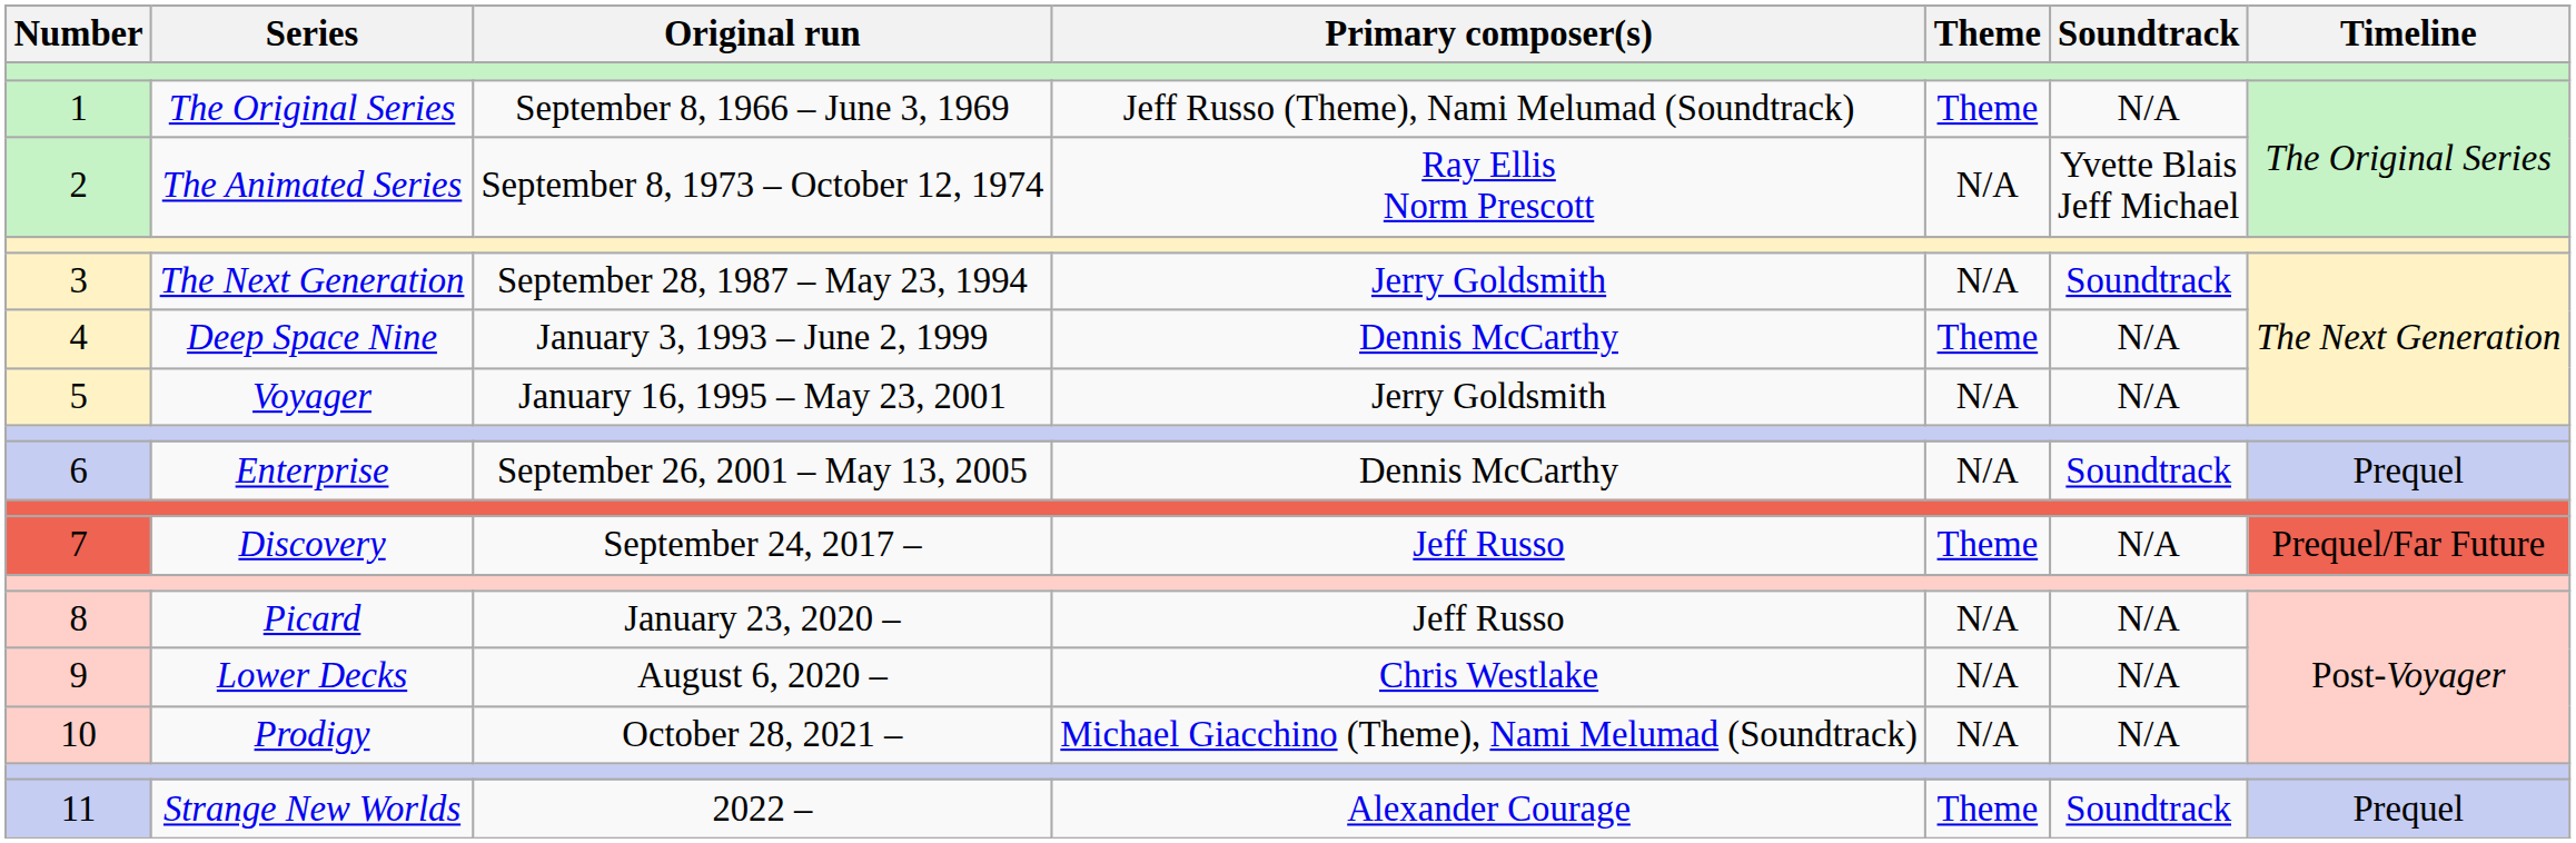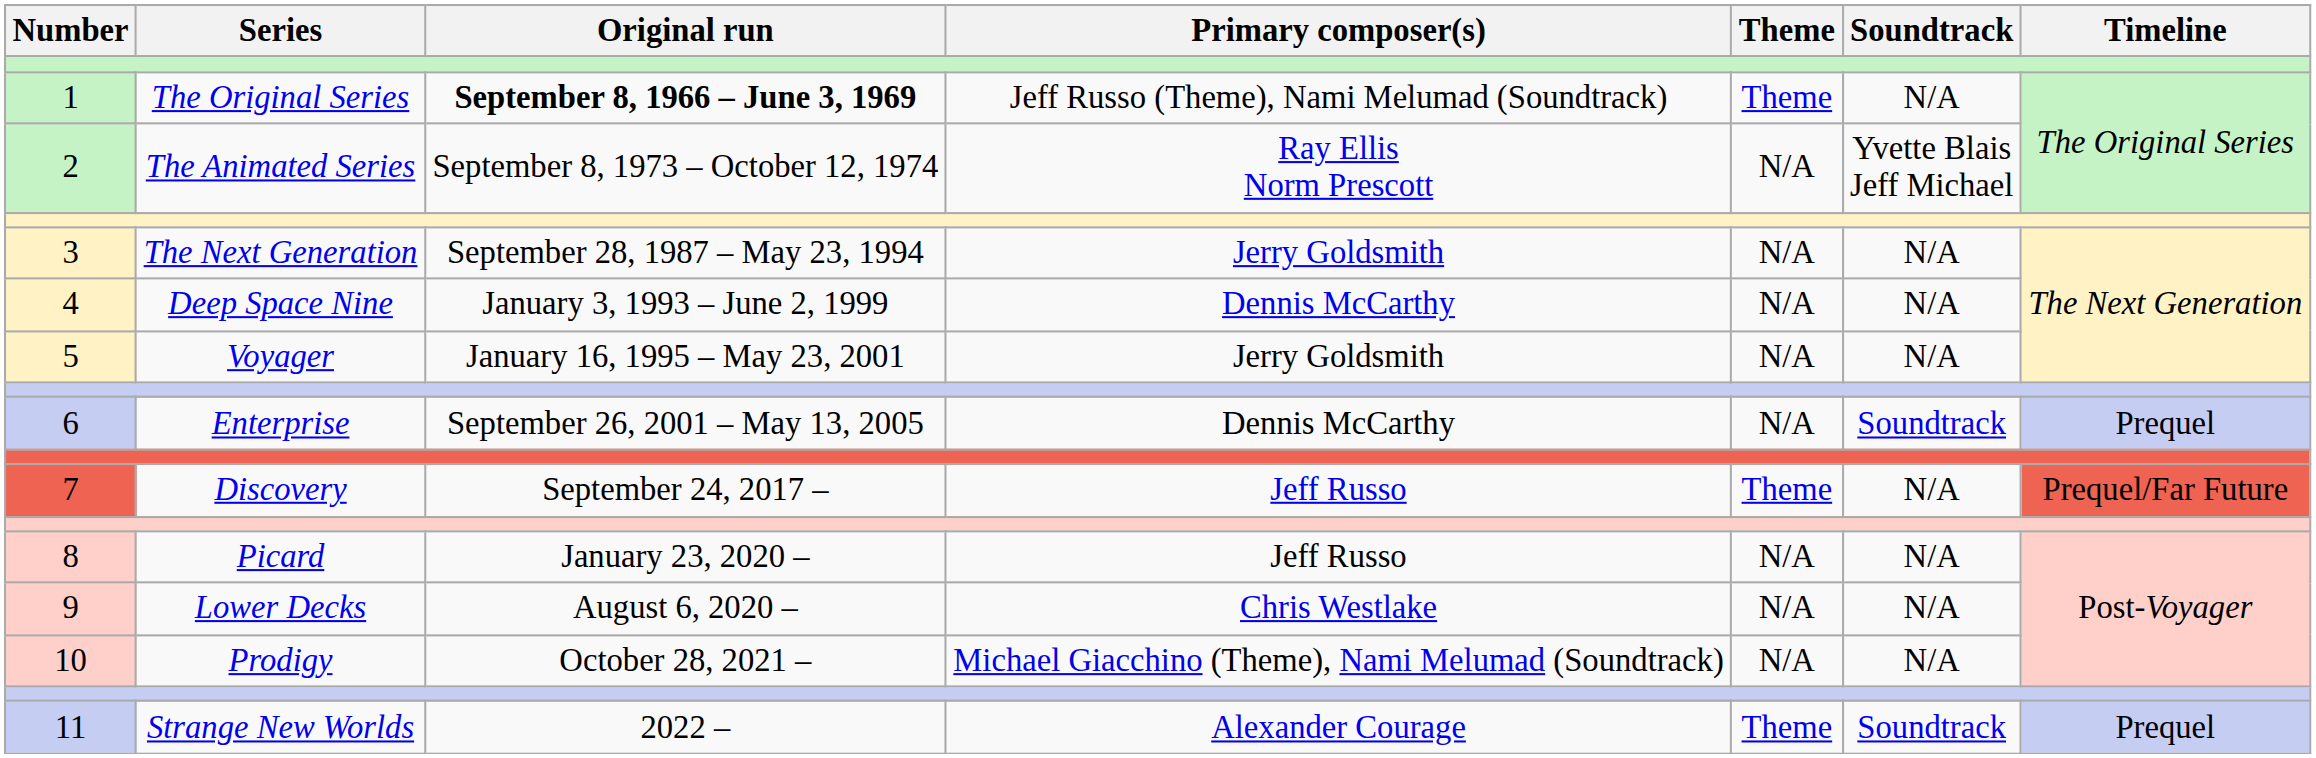1 | Original run: normal -> bold
3 | Soundtrack: Soundtrack -> N/A
4 | Theme: Theme -> N/A
